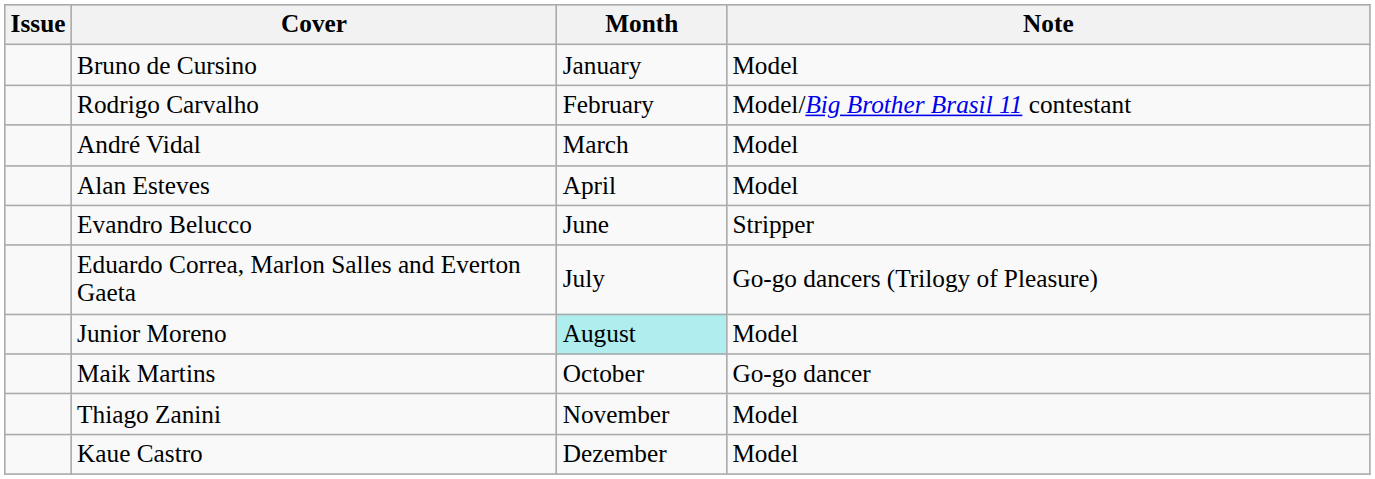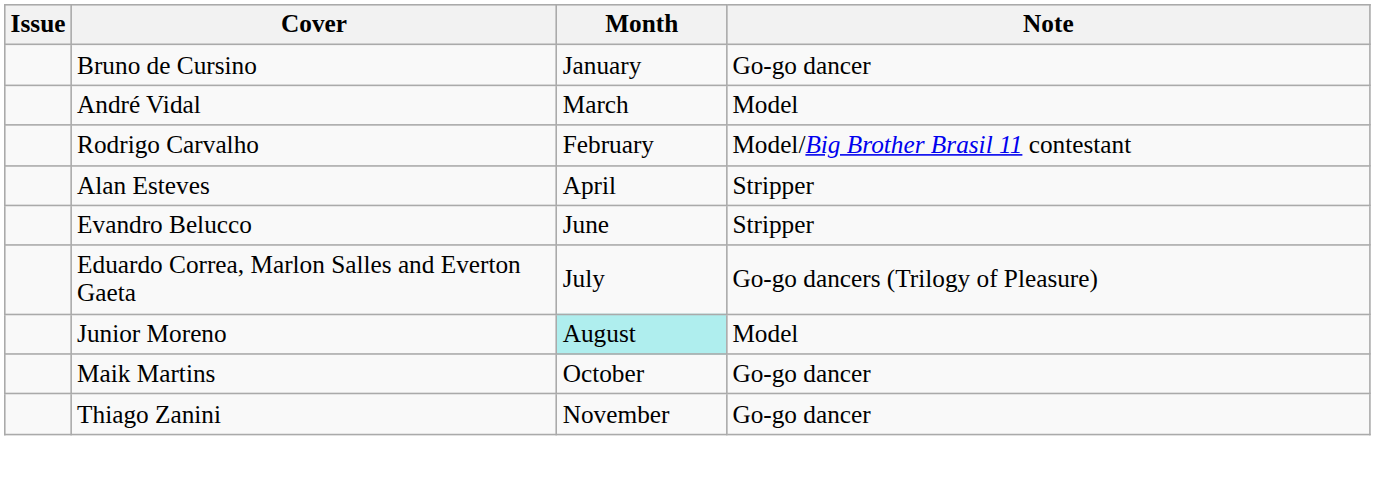Bruno de Cursino | Note: Model -> Go-go dancer
rows swapped: Rodrigo Carvalho <-> André Vidal
Alan Esteves | Note: Model -> Stripper
Thiago Zanini | Note: Model -> Go-go dancer
- row: Kaue Castro | Dezember | Model
